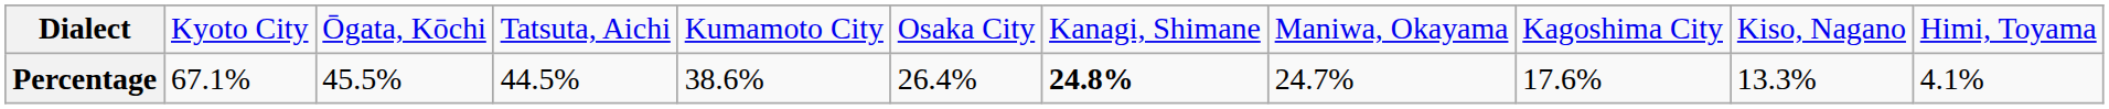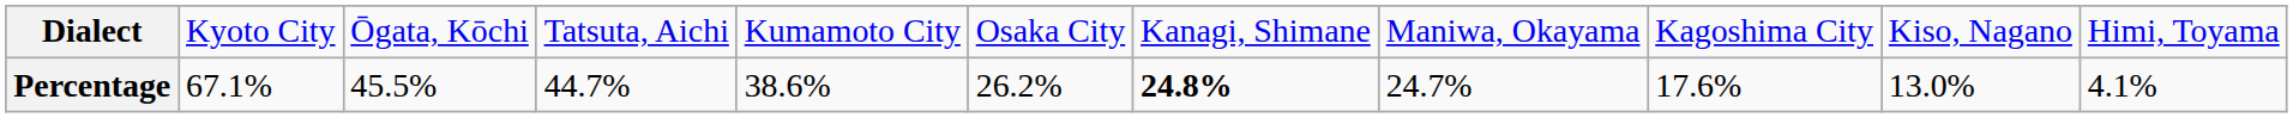Percentage | column 4: 44.5% -> 44.7%
Percentage | column 6: 26.4% -> 26.2%
Percentage | column 10: 13.3% -> 13.0%
